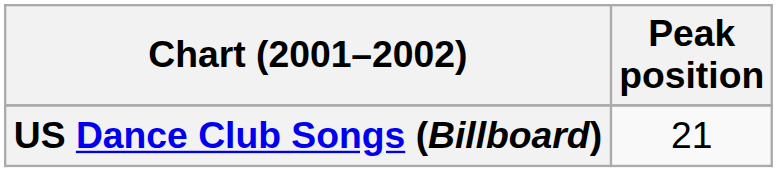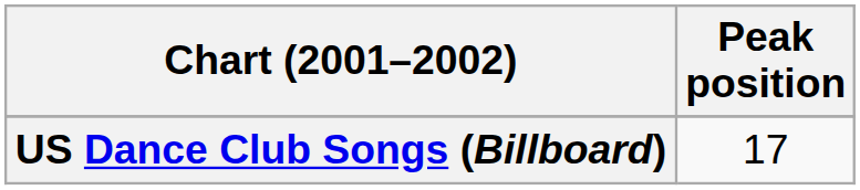US Dance Club Songs (Billboard) | Peak position: 21 -> 17
